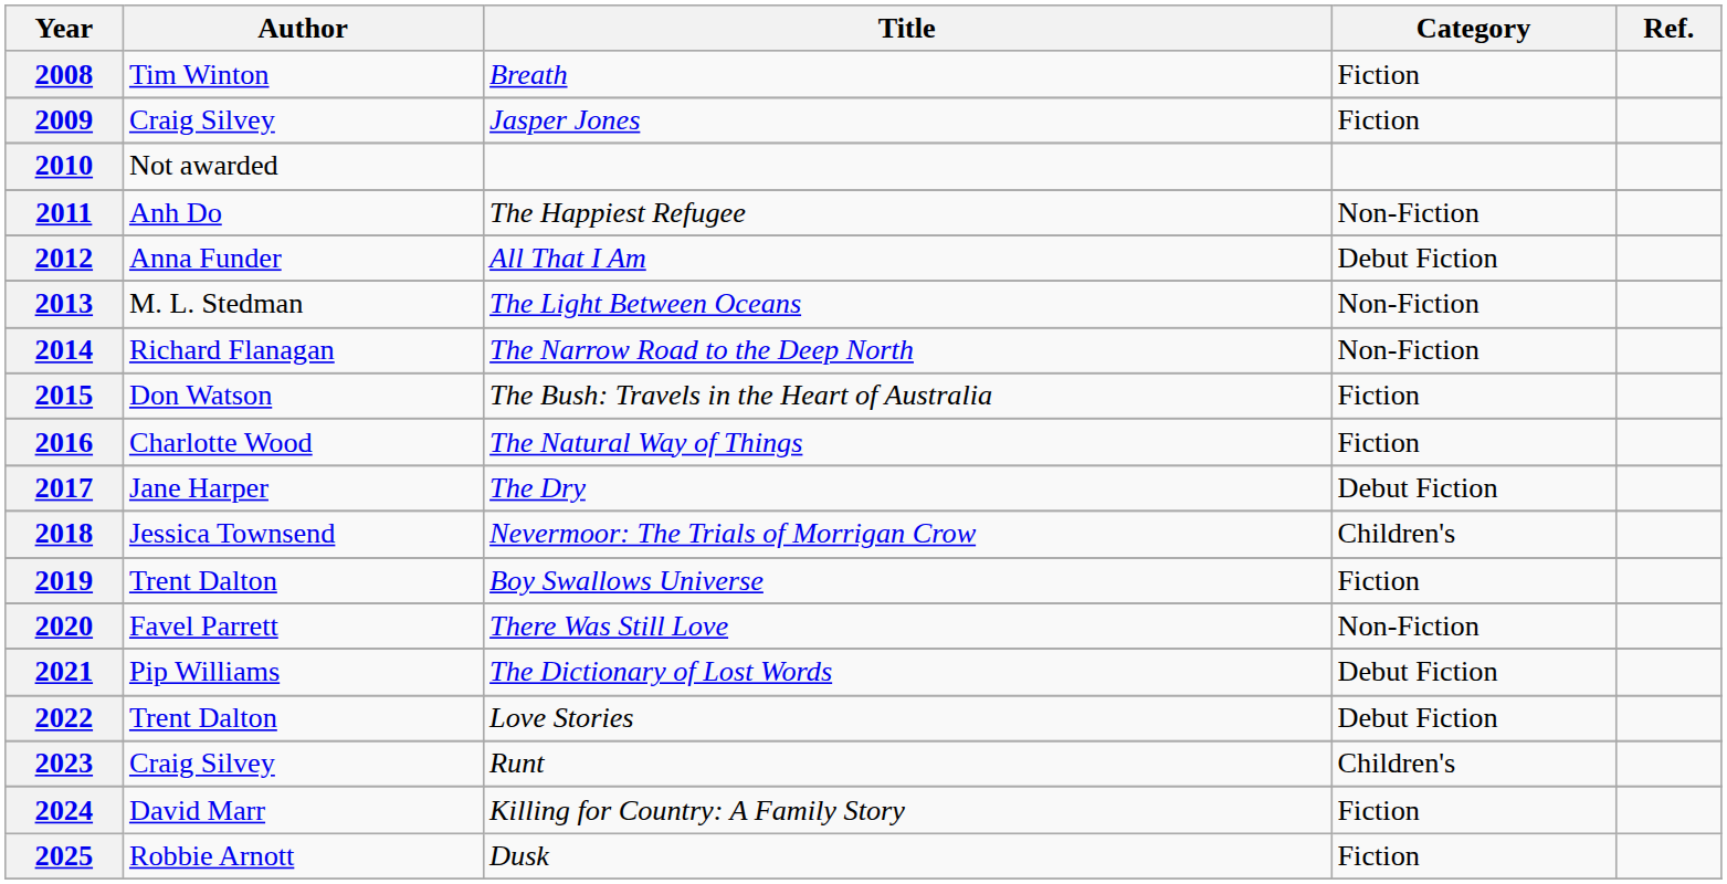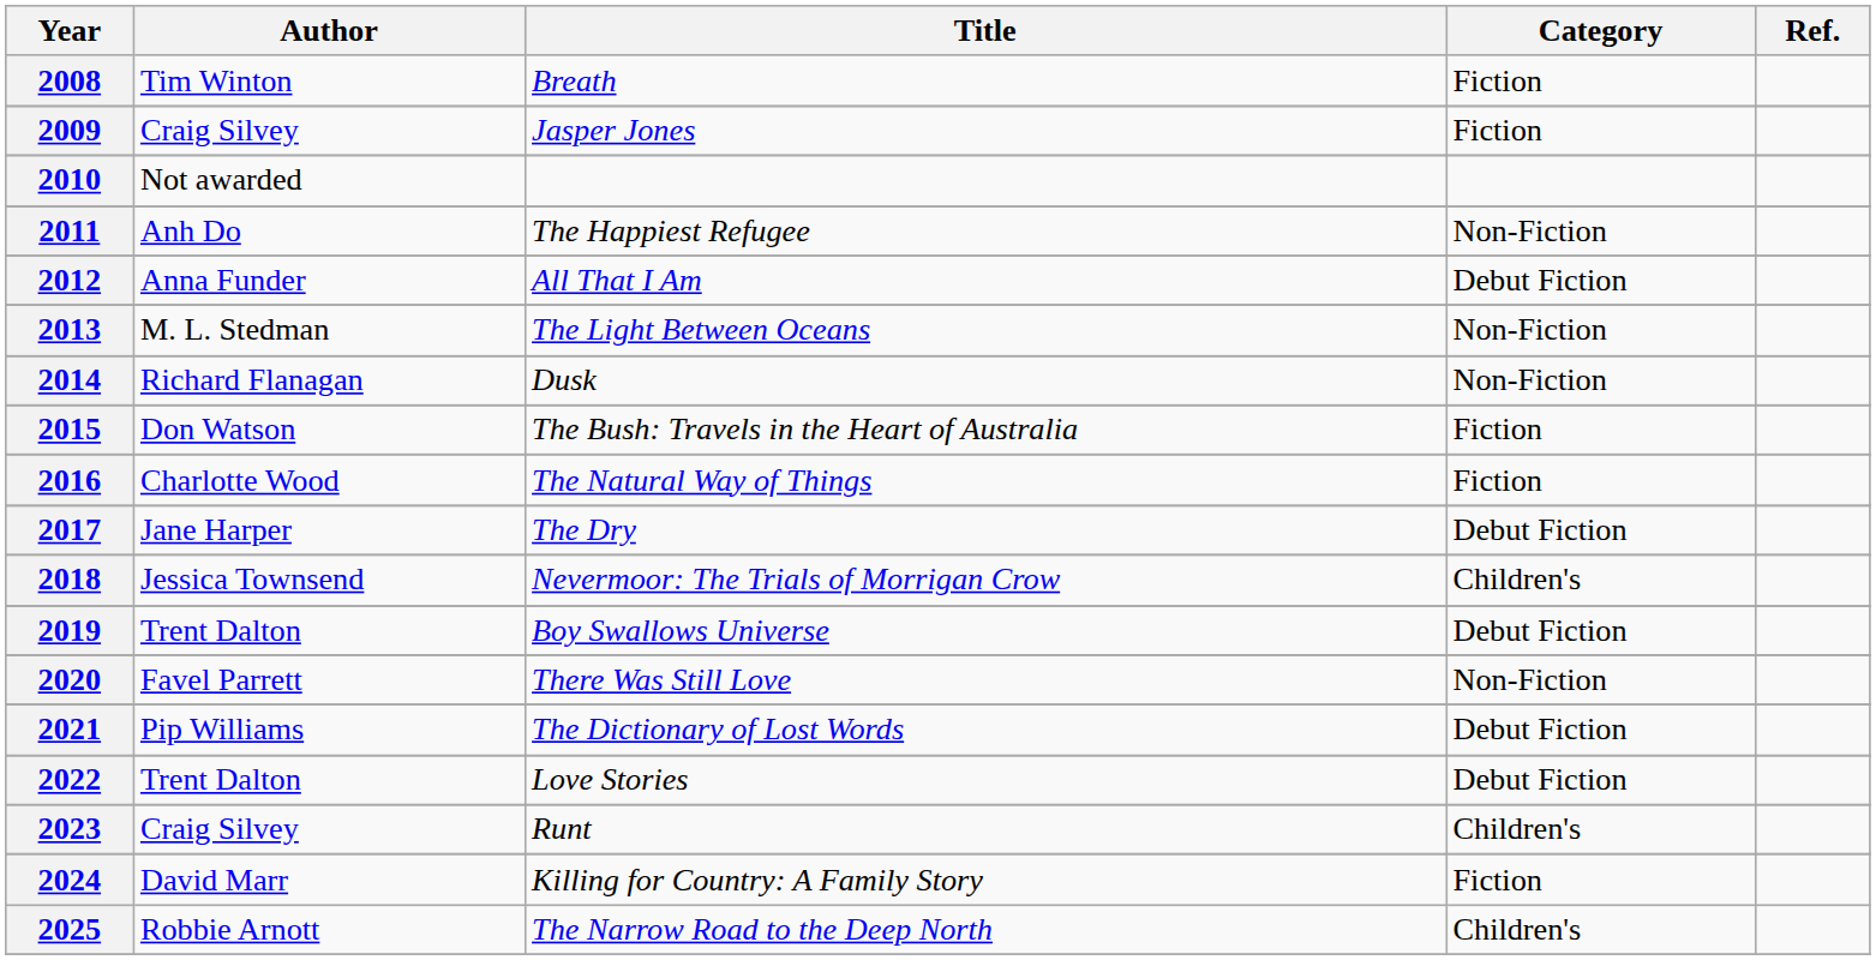2014 | Title: The Narrow Road to the Deep North -> Dusk
2019 | Category: Fiction -> Debut Fiction
2025 | Title: Dusk -> The Narrow Road to the Deep North
2025 | Category: Fiction -> Children's
